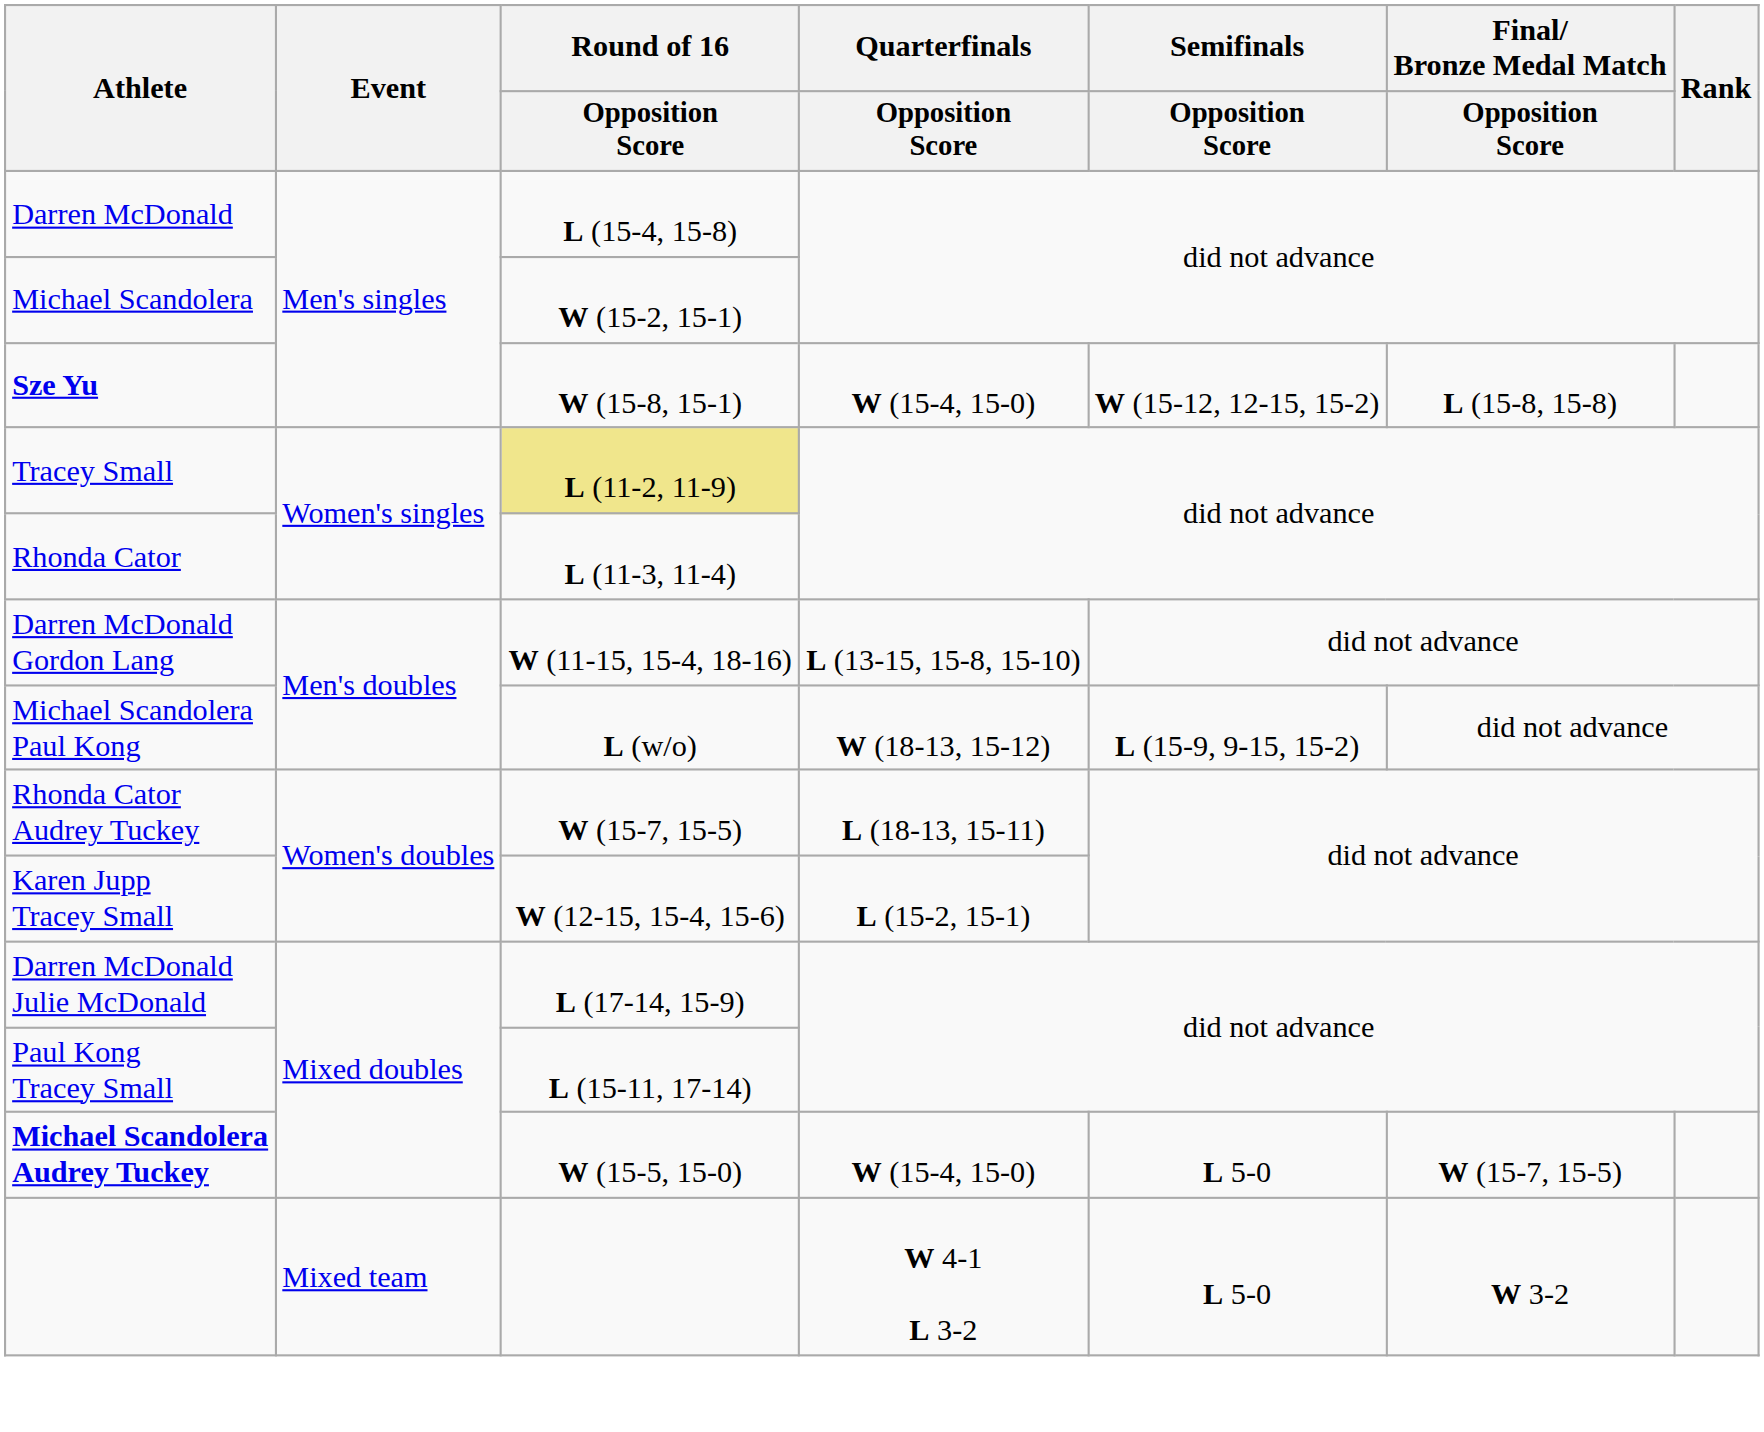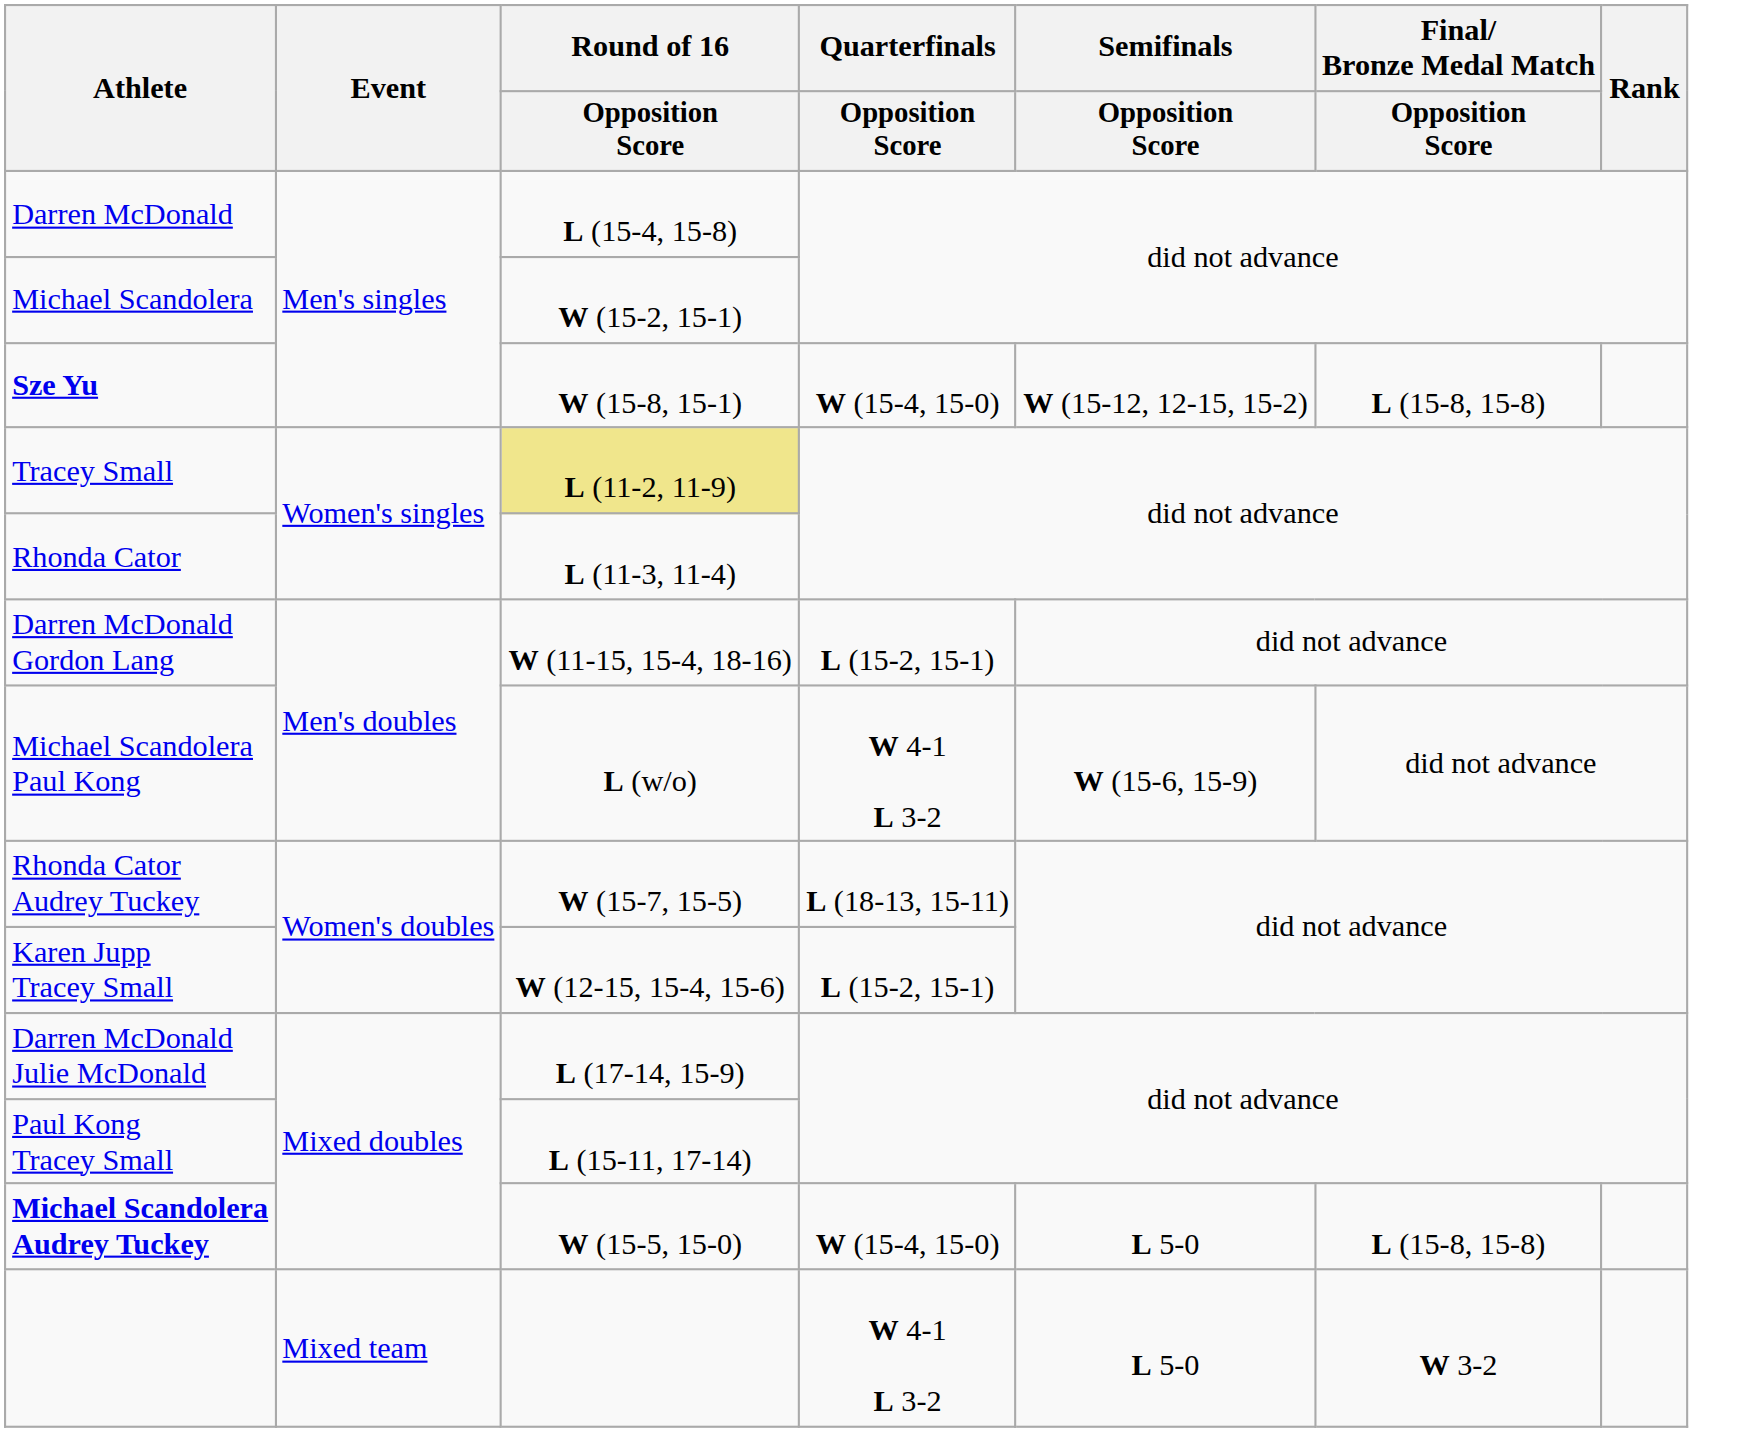Darren McDonald Gordon Lang | Quarterfinals / Opposition Score: L (13-15, 15-8, 15-10) -> L (15-2, 15-1)
Michael Scandolera Paul Kong | Quarterfinals / Opposition Score: W (18-13, 15-12) -> W 4-1 L 3-2
Michael Scandolera Paul Kong | Semifinals / Opposition Score: L (15-9, 9-15, 15-2) -> W (15-6, 15-9)
Michael Scandolera Audrey Tuckey | Final/ Bronze Medal Match / Opposition Score: W (15-7, 15-5) -> L (15-8, 15-8)
